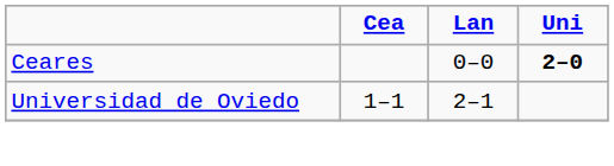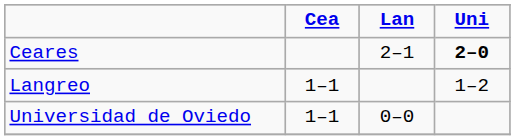Ceares | Lan: 0–0 -> 2–1
+ row: Langreo | 1–1 | 1–2
Universidad de Oviedo | Lan: 2–1 -> 0–0
